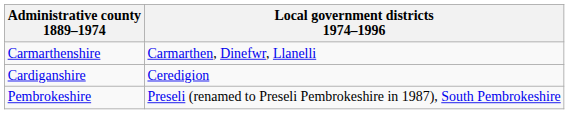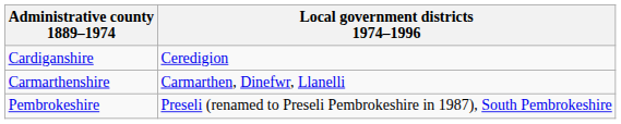rows swapped: Cardiganshire <-> Carmarthenshire
